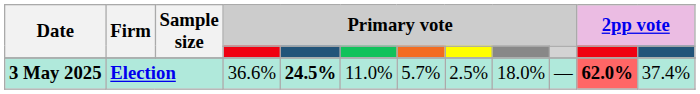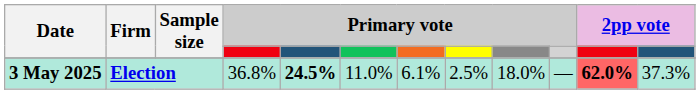3 May 2025 | column 4: 36.6% -> 36.8%
3 May 2025 | column 7: 5.7% -> 6.1%
3 May 2025 | column 12: 37.4% -> 37.3%
